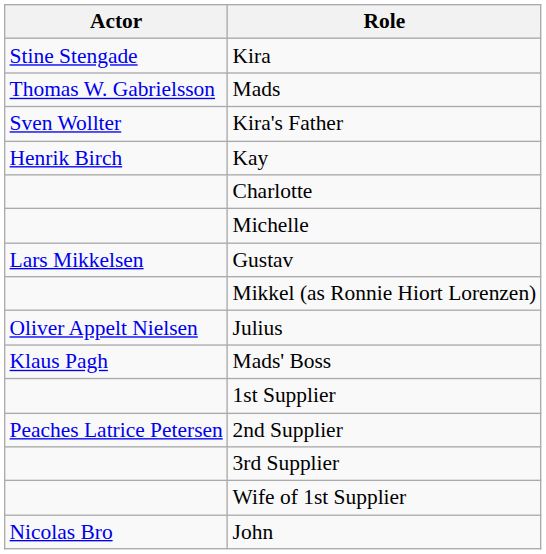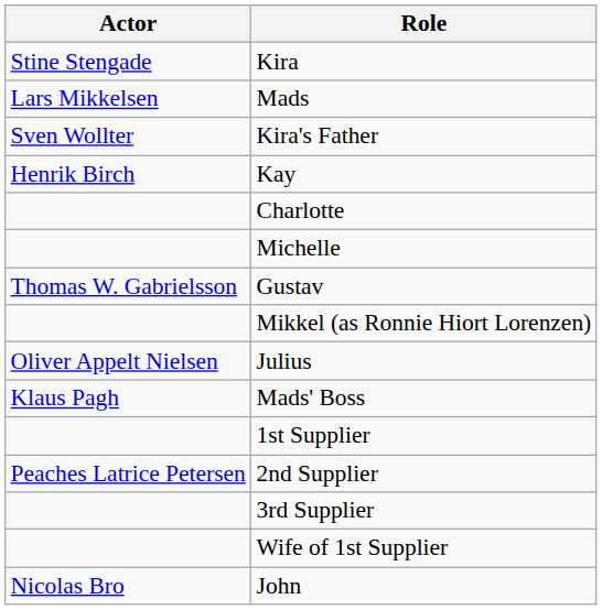Mads | Actor: Thomas W. Gabrielsson -> Lars Mikkelsen
Gustav | Actor: Lars Mikkelsen -> Thomas W. Gabrielsson
